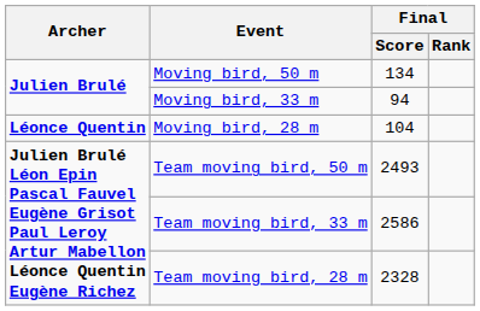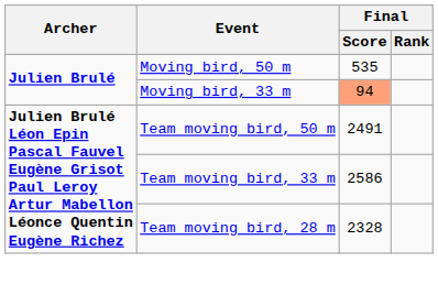Moving bird, 50 m | Final / Score: 134 -> 535
Moving bird, 33 m | Final / Score: no background -> lightsalmon background
- row: Léonce Quentin | Moving bird, 28 m | 104
Team moving bird, 50 m | Final / Score: 2493 -> 2491
